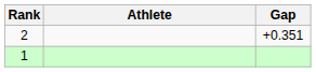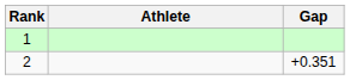rows swapped: 1 <-> 2
